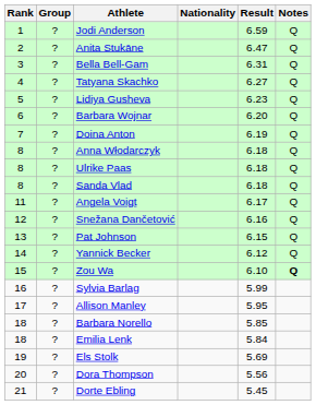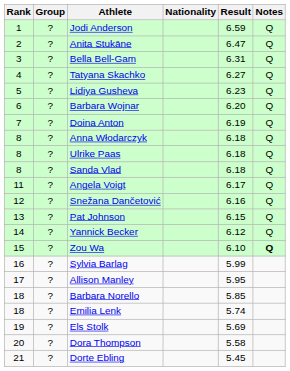Emilia Lenk | Result: 5.84 -> 5.74
Dora Thompson | Result: 5.56 -> 5.58
